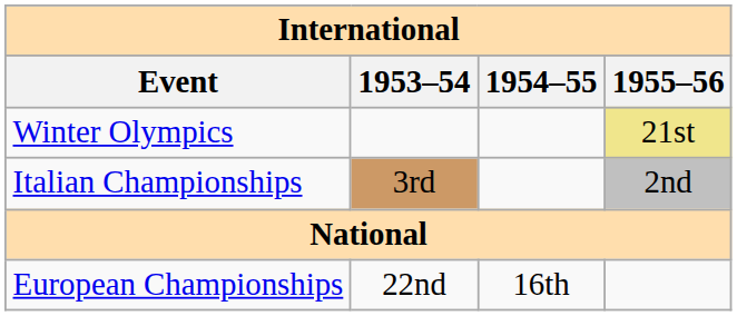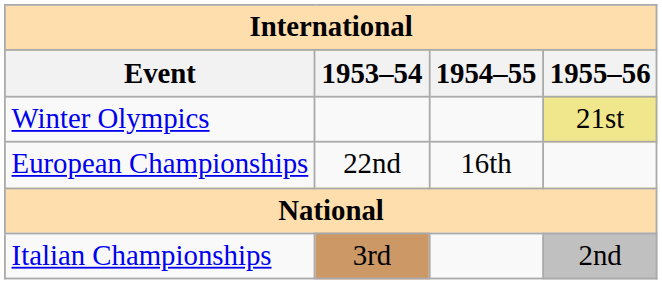rows swapped: European Championships <-> Italian Championships
